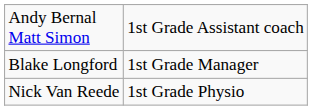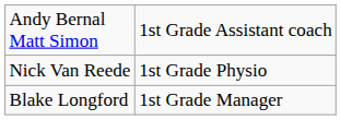rows swapped: Blake Longford <-> Nick Van Reede
